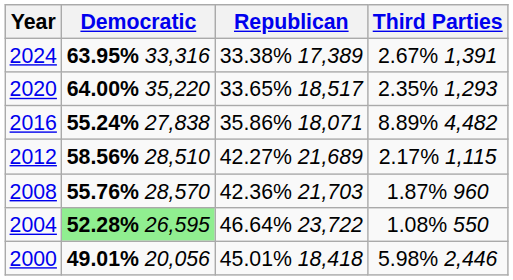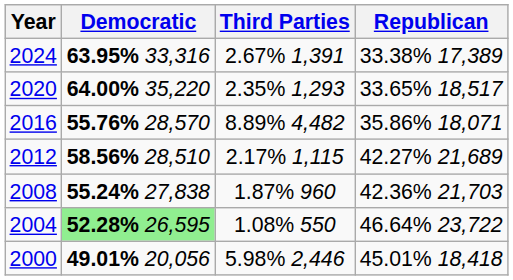columns swapped: Republican <-> Third Parties
2016 | Democratic: 55.24% 27,838 -> 55.76% 28,570
2008 | Democratic: 55.76% 28,570 -> 55.24% 27,838
